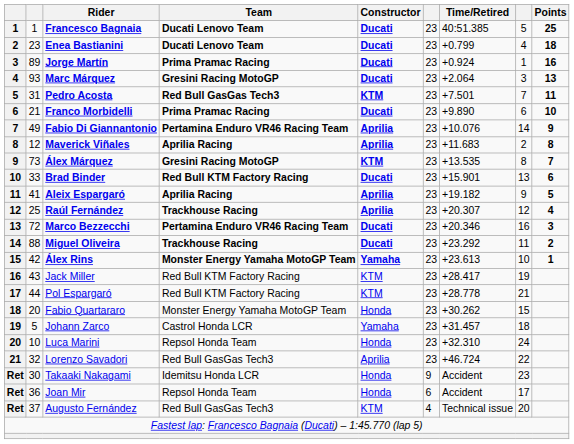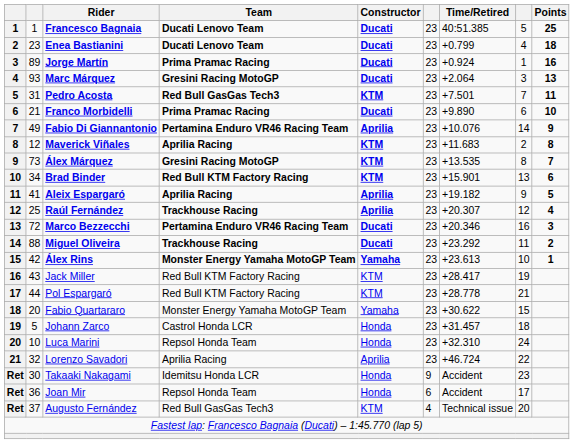Maverick Viñales | Constructor: Aprilia -> KTM
Brad Binder | column 2: 33 -> 34
Brad Binder | Constructor: Ducati -> KTM
Fabio Quartararo | Constructor: Honda -> Yamaha
Fabio Quartararo | Time/Retired: +30.262 -> +30.622
Johann Zarco | Constructor: Yamaha -> Honda
Lorenzo Savadori | Team: Red Bull GasGas Tech3 -> Aprilia Racing
